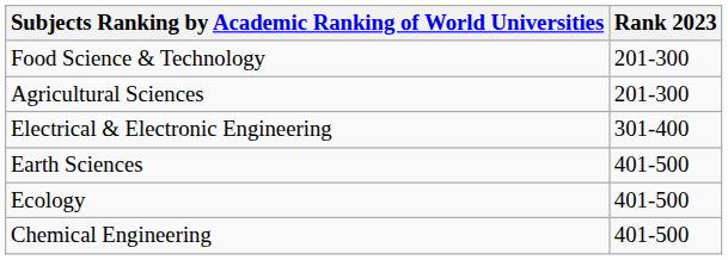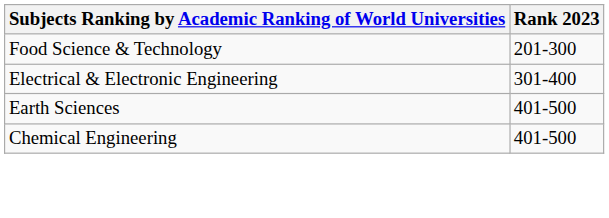- row: Agricultural Sciences | 201-300
- row: Ecology | 401-500
